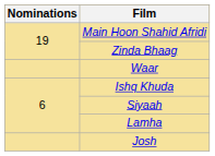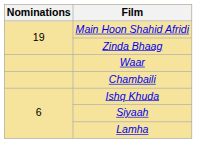+ row: Chambaili
- row: Josh
